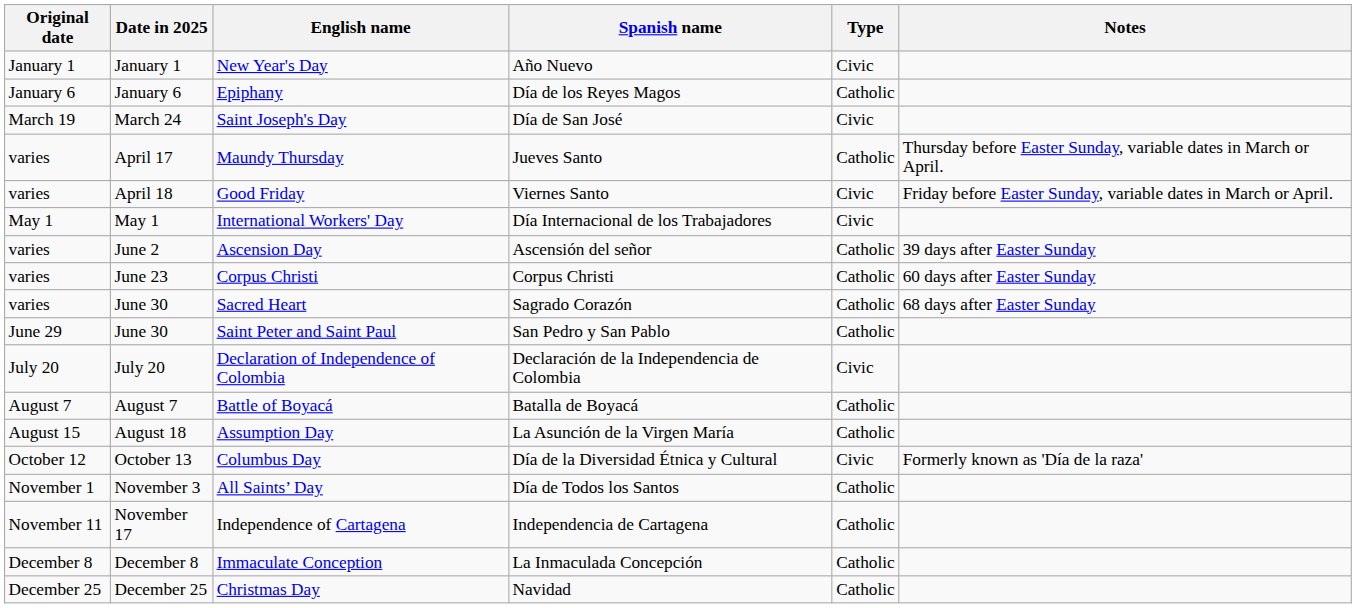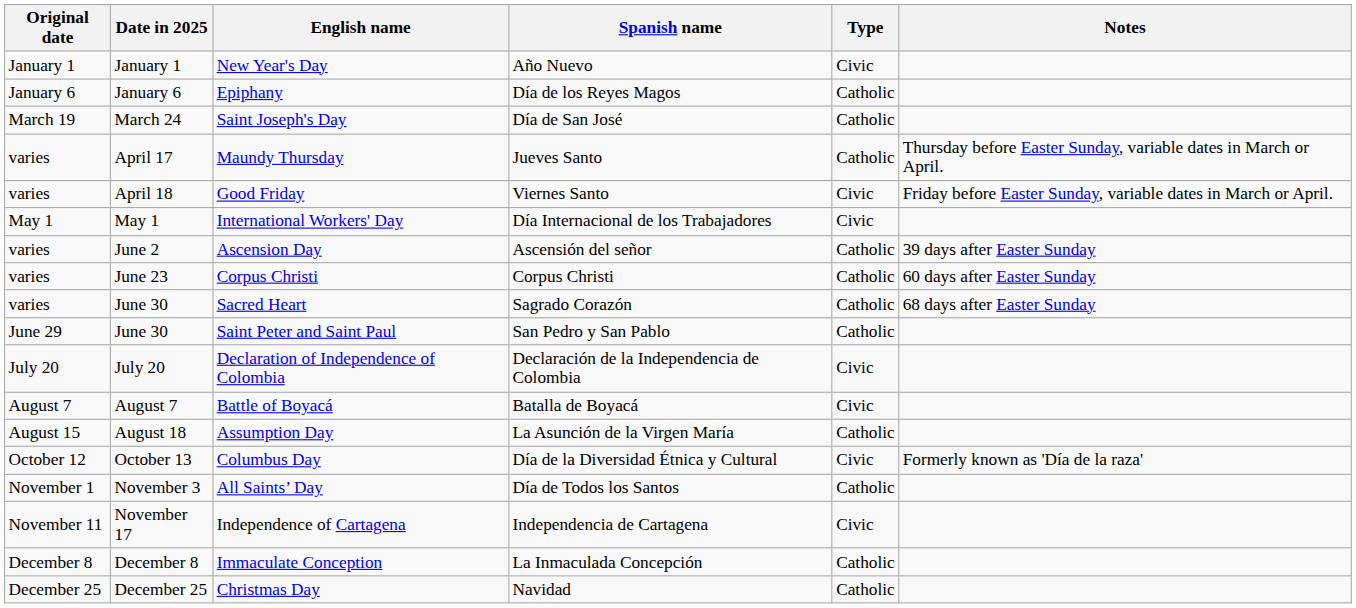Saint Joseph's Day | Type: Civic -> Catholic
Battle of Boyacá | Type: Catholic -> Civic
Independence of Cartagena | Type: Catholic -> Civic
